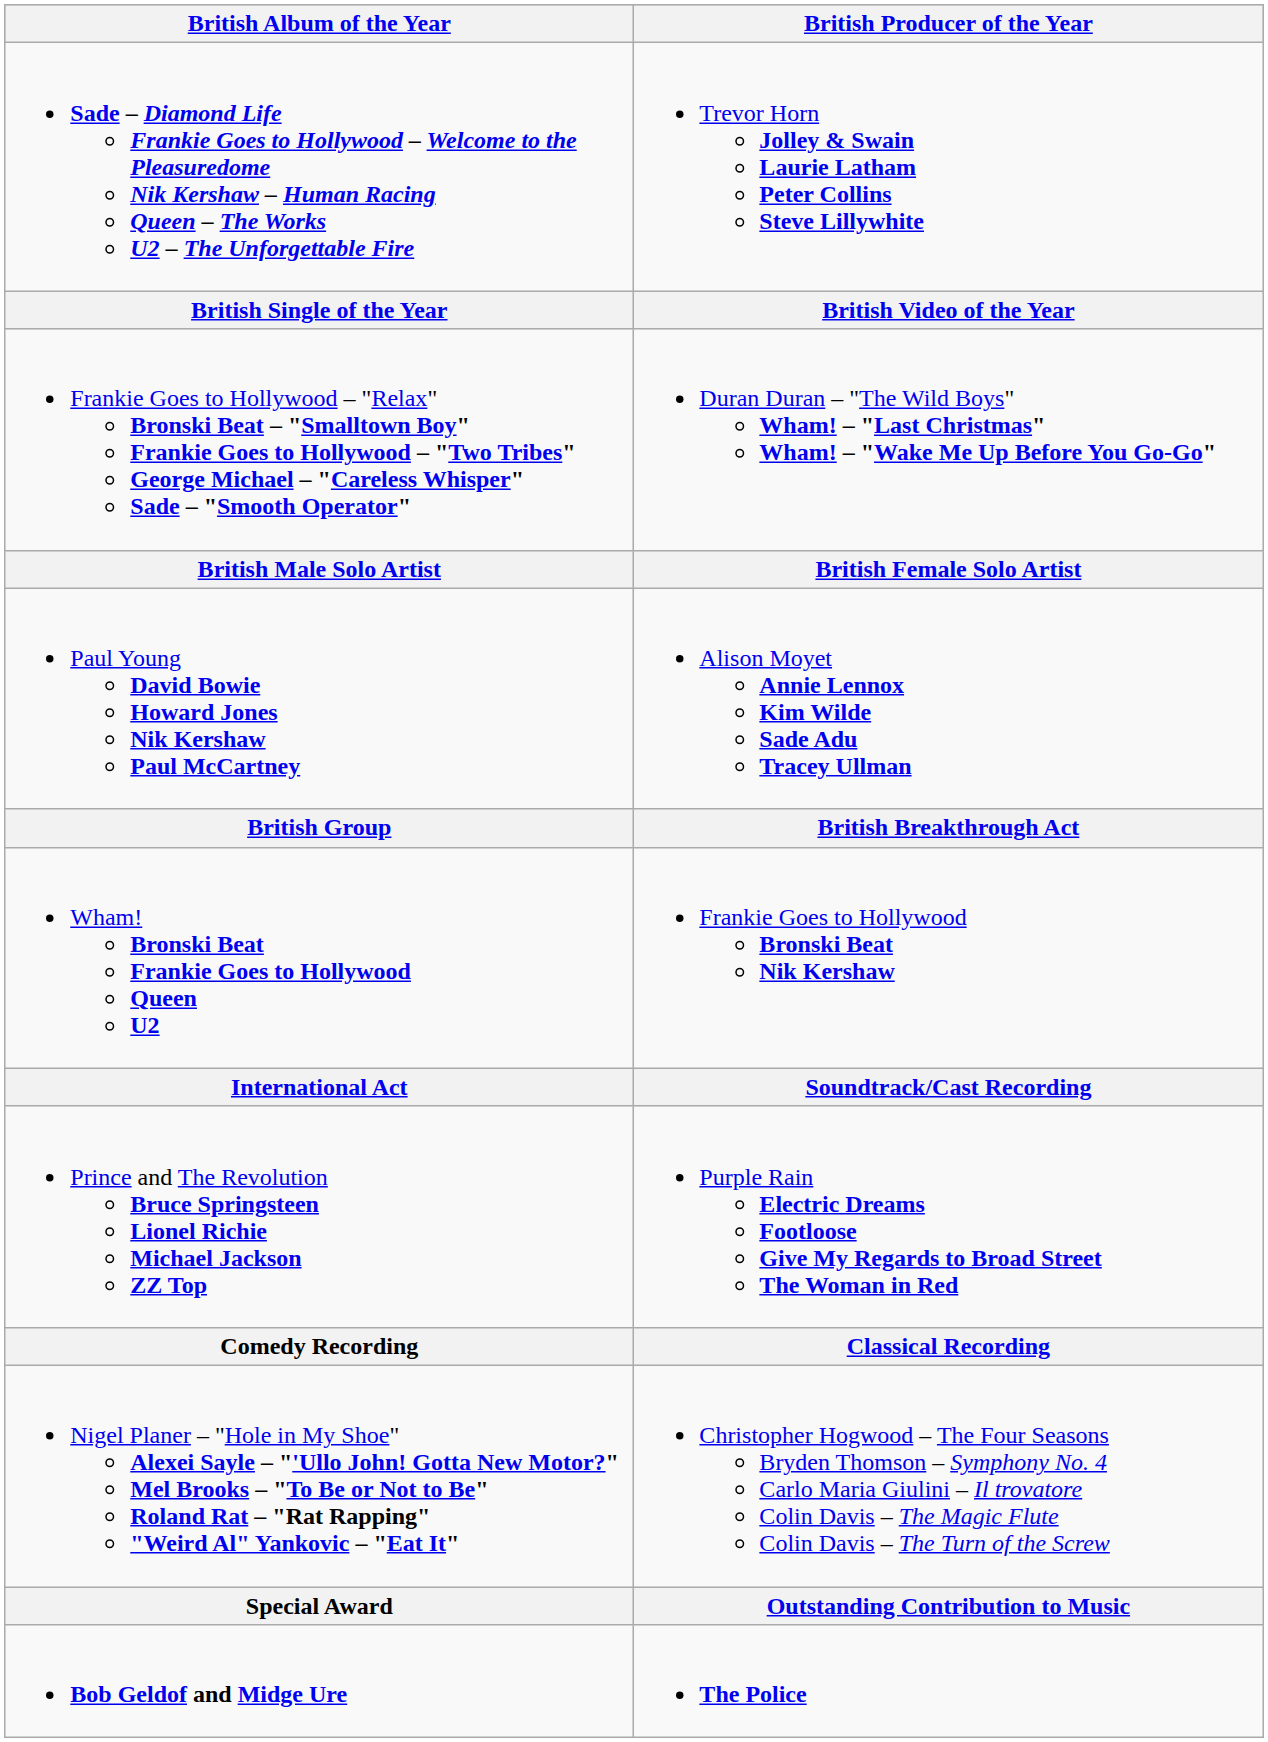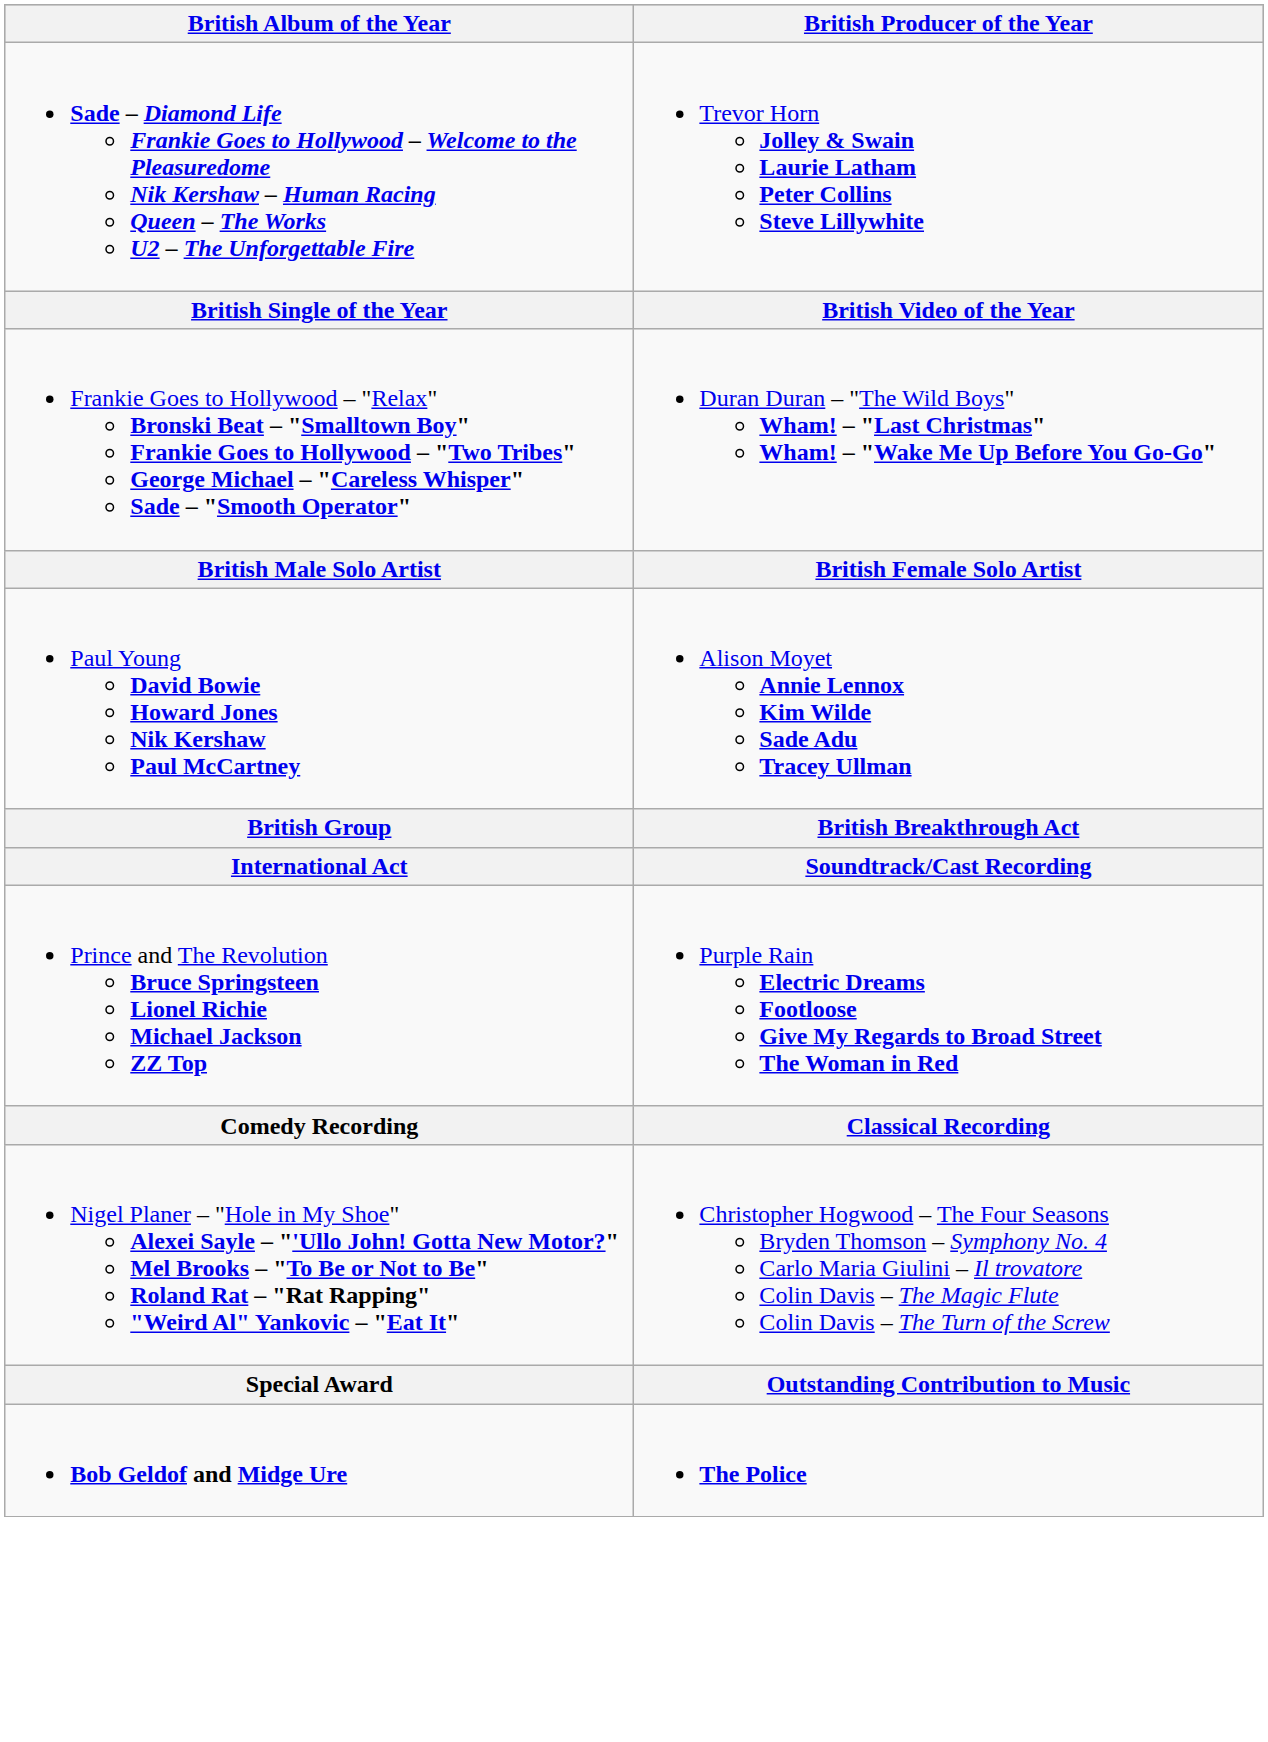- row: Wham! Bronski Beat Frankie Goes to Hollywood Queen U2 | Frankie Goes to Hollywood Bronski Beat Nik Kershaw
